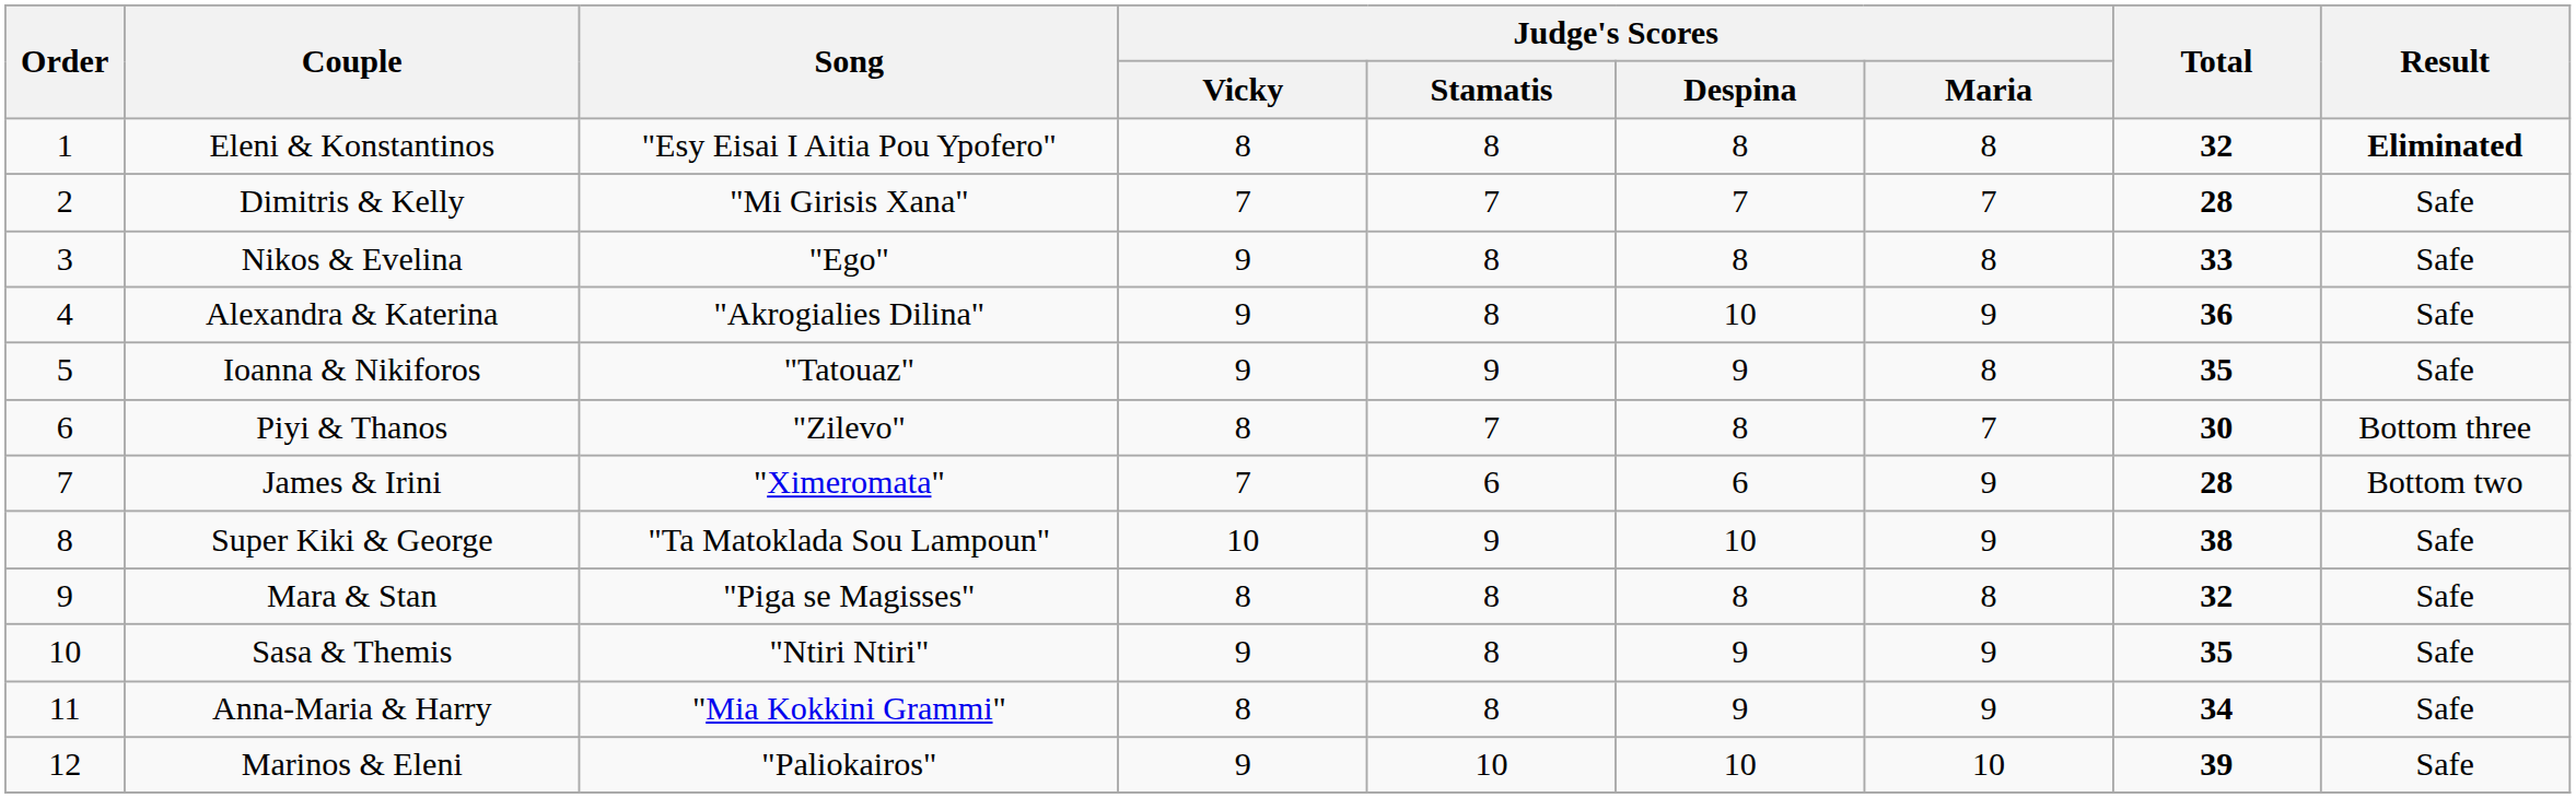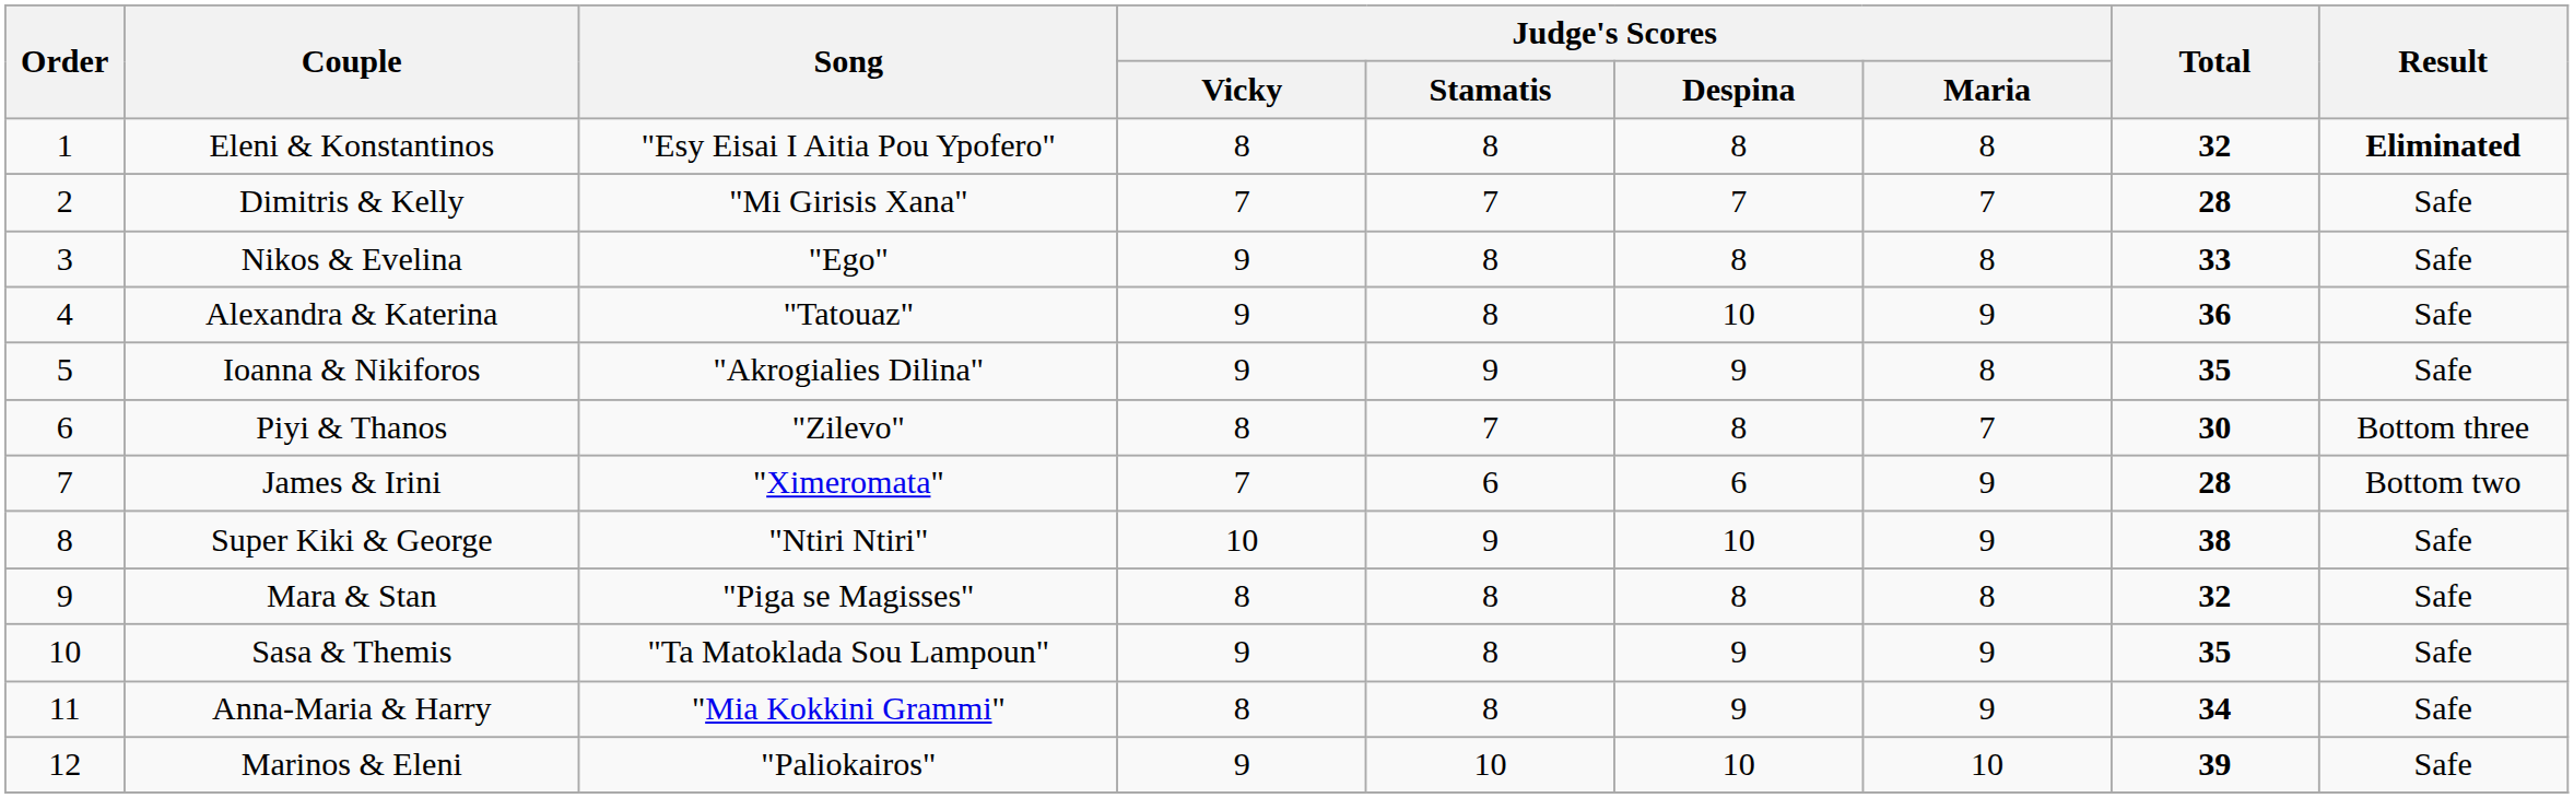Alexandra & Katerina | Song: "Akrogialies Dilina" -> "Tatouaz"
Ioanna & Nikiforos | Song: "Tatouaz" -> "Akrogialies Dilina"
Super Kiki & George | Song: "Ta Matoklada Sou Lampoun" -> "Ntiri Ntiri"
Sasa & Themis | Song: "Ntiri Ntiri" -> "Ta Matoklada Sou Lampoun"
